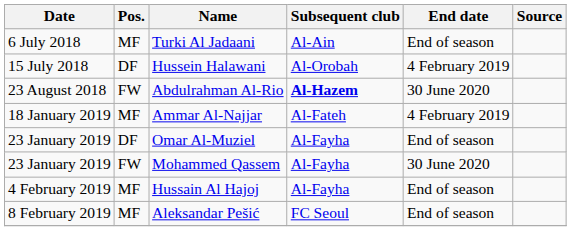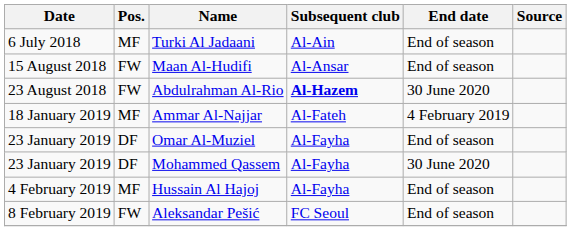- row: 15 July 2018 | DF | Hussein Halawani | Al-Orobah | 4 February 2019
+ row: 15 August 2018 | FW | Maan Al-Hudifi | Al-Ansar | End of season
Mohammed Qassem | Pos.: FW -> DF
Aleksandar Pešić | Pos.: MF -> FW
